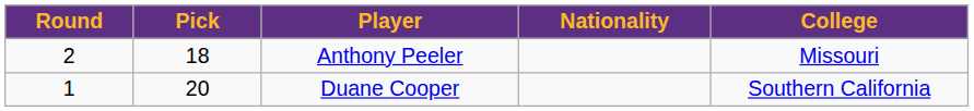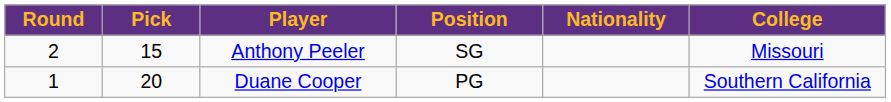+ column: Position | SG | PG
Anthony Peeler | Pick: 18 -> 15
